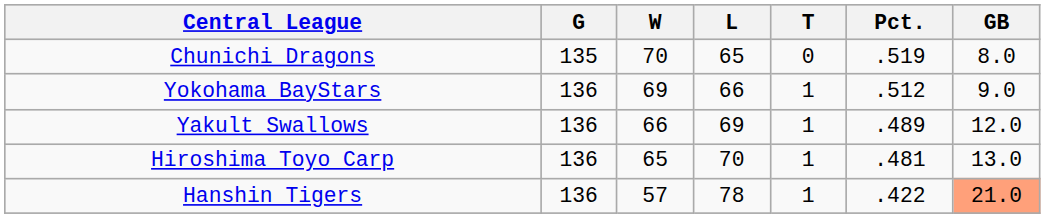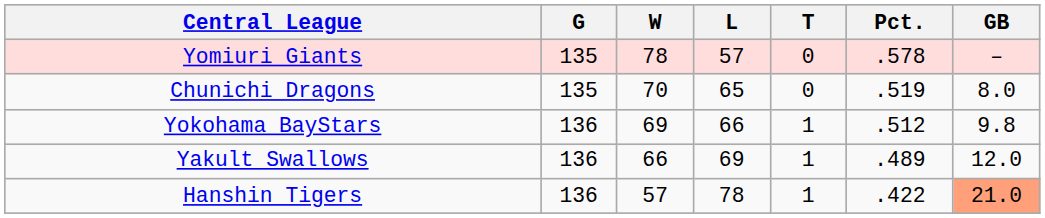+ row: Yomiuri Giants | 135 | 78 | 57 | 0 | .578 | –
Yokohama BayStars | GB: 9.0 -> 9.8
- row: Hiroshima Toyo Carp | 136 | 65 | 70 | 1 | .481 | 13.0
